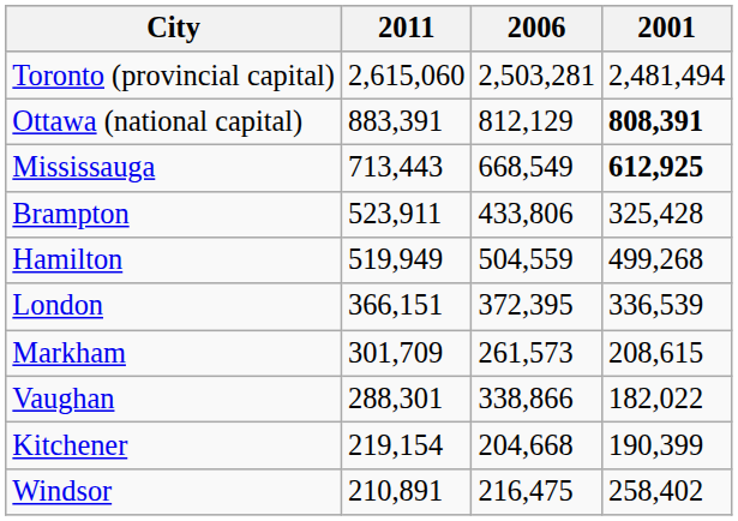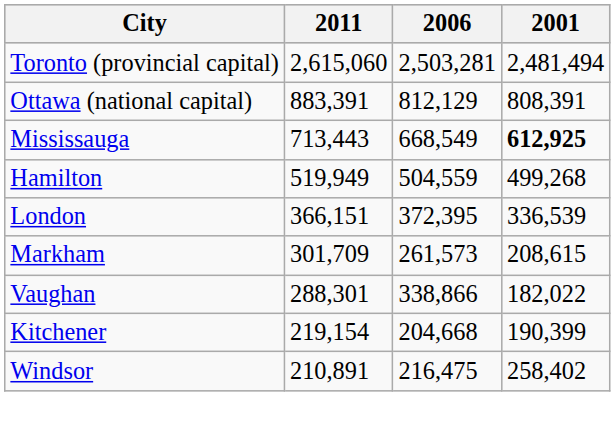Ottawa (national capital) | 2001: bold -> normal
- row: Brampton | 523,911 | 433,806 | 325,428
